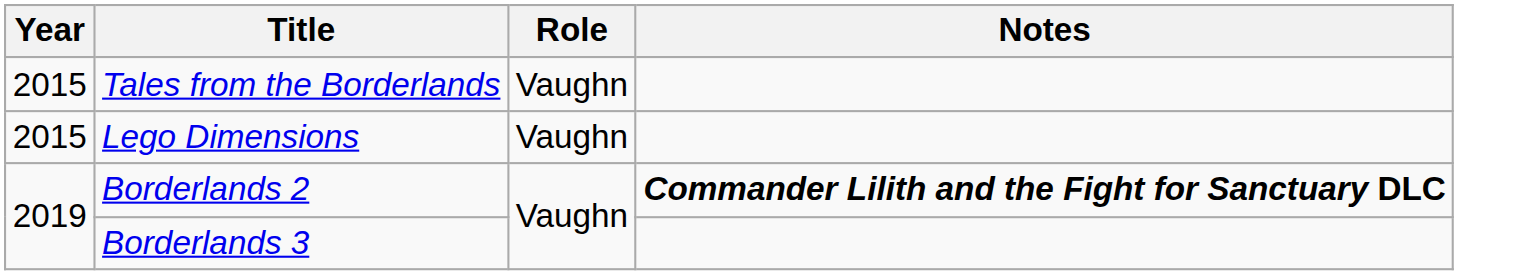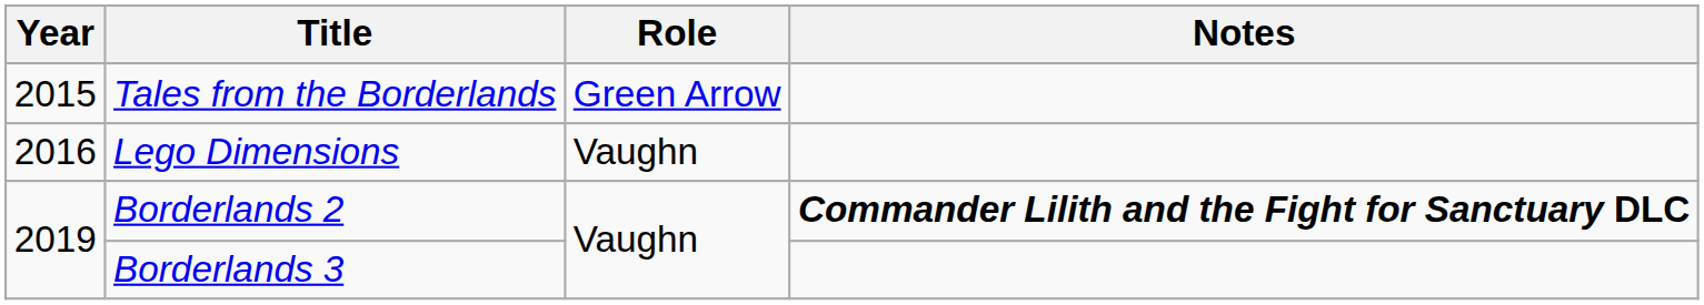Tales from the Borderlands | Role: Vaughn -> Green Arrow
Lego Dimensions | Year: 2015 -> 2016
